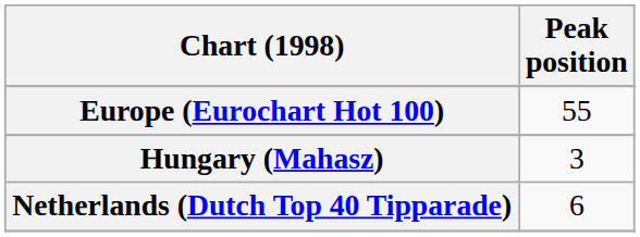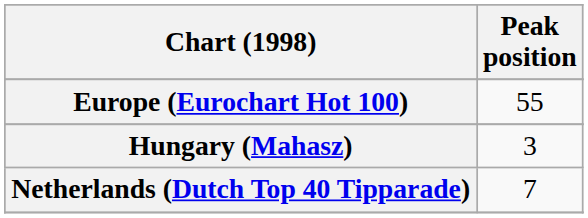Netherlands (Dutch Top 40 Tipparade) | Peak position: 6 -> 7
